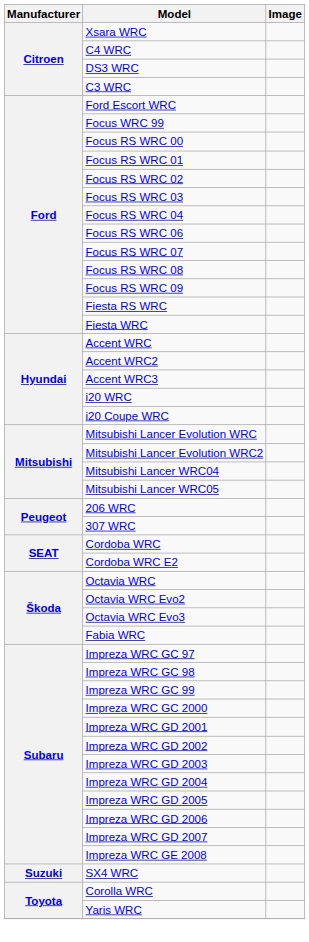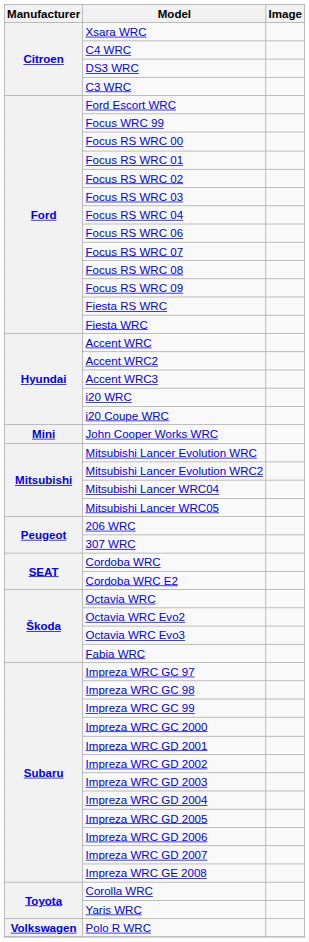+ row: Mini | John Cooper Works WRC
- row: Suzuki | SX4 WRC
+ row: Volkswagen | Polo R WRC
